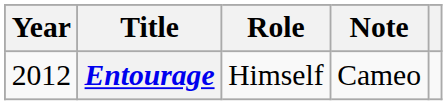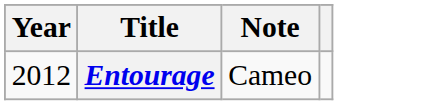- column: Role | Himself
